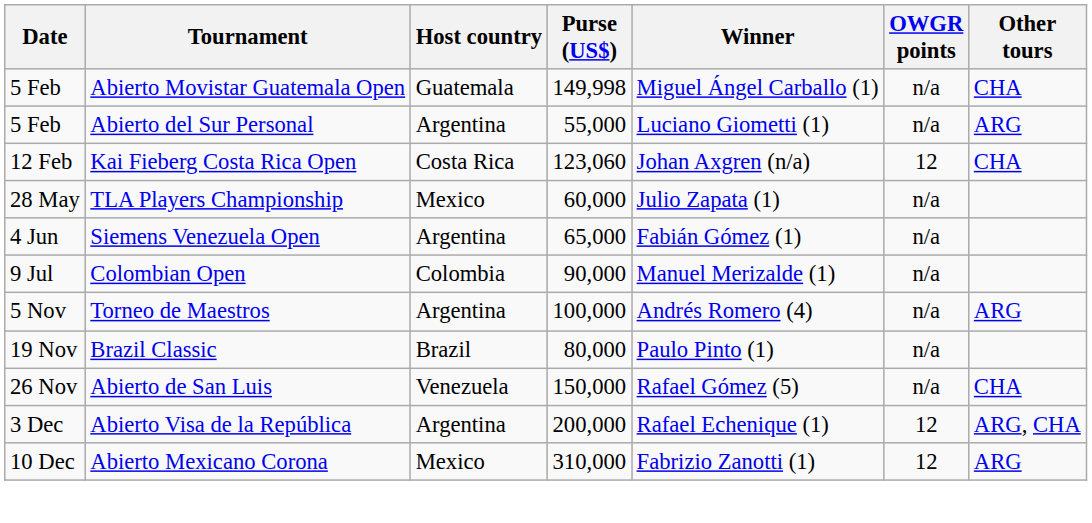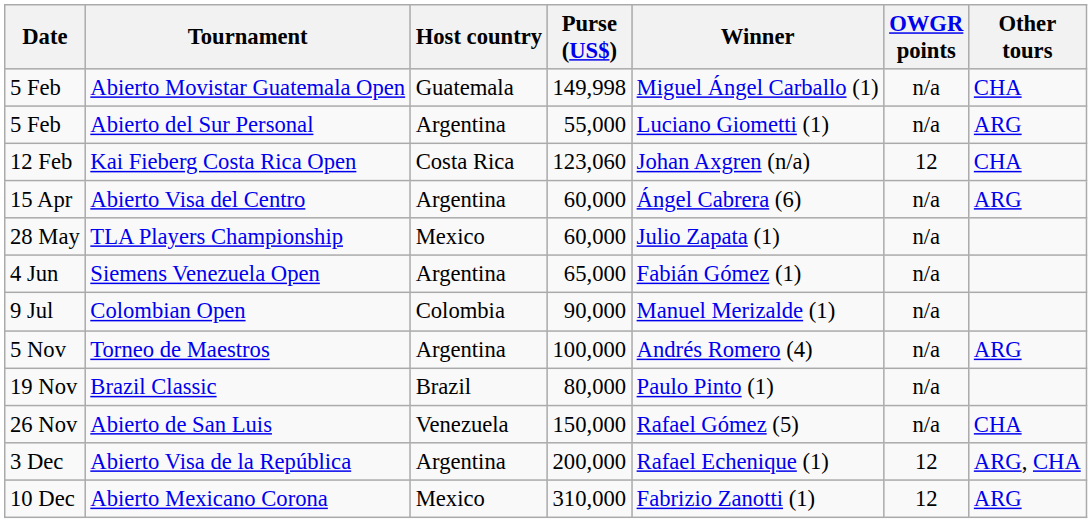+ row: 15 Apr | Abierto Visa del Centro | Argentina | 60,000 | Ángel Cabrera (6) | n/a | ARG
